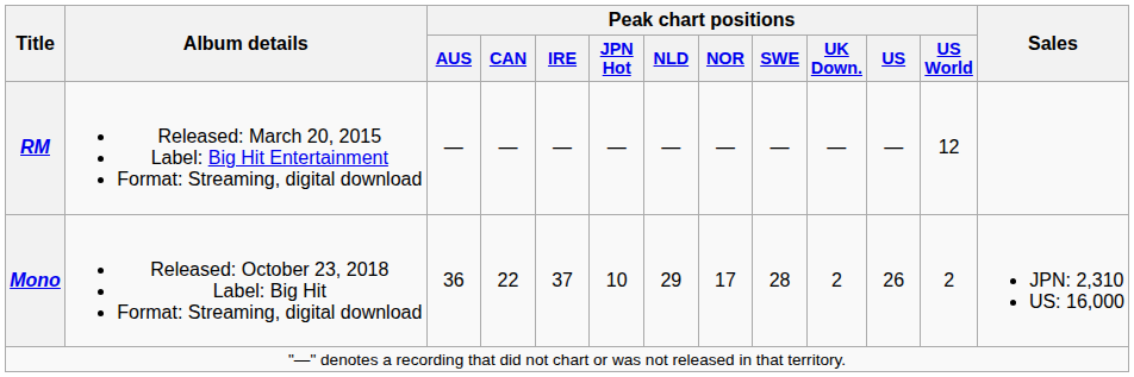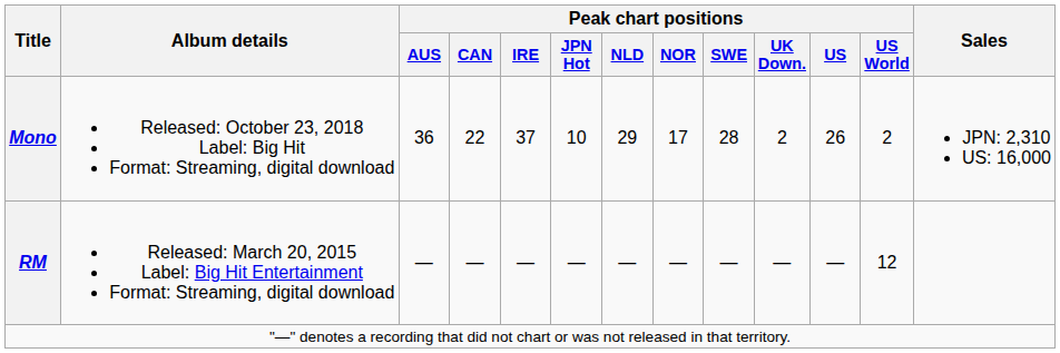rows swapped: RM <-> Mono
